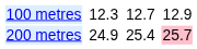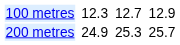200 metres | column 5: 25.4 -> 25.3
200 metres | column 7: pink background -> no background
